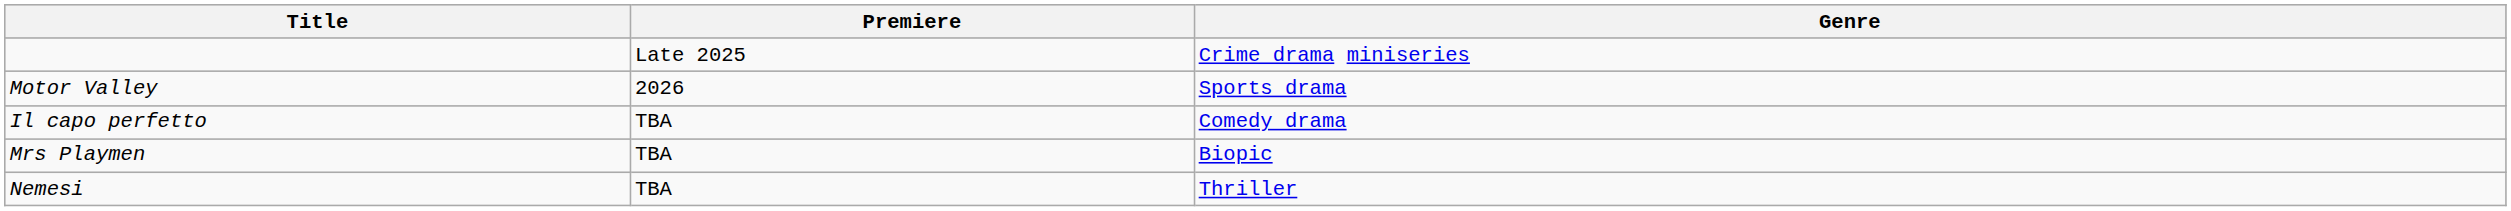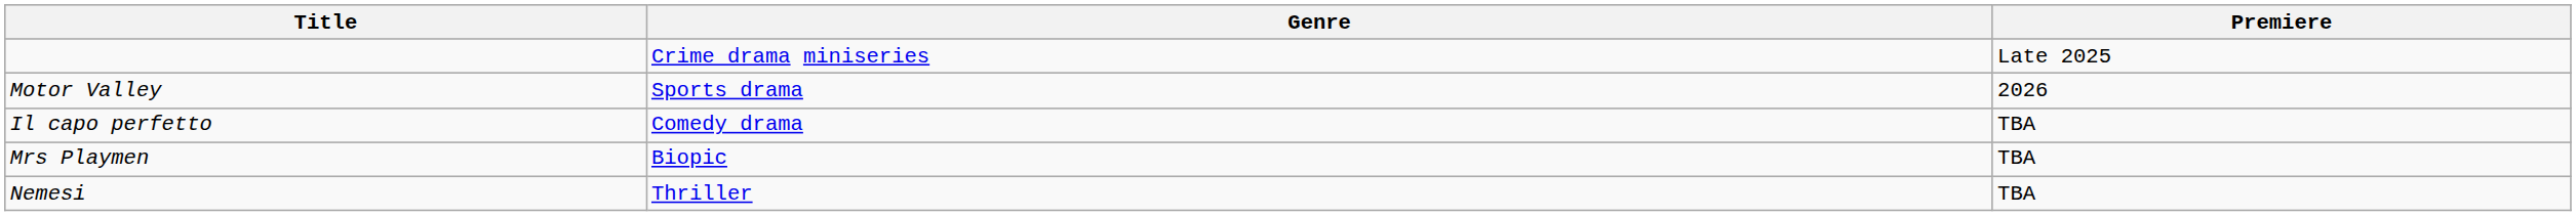columns swapped: Genre <-> Premiere
